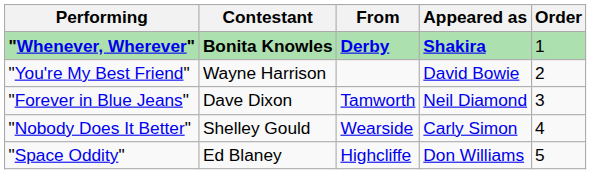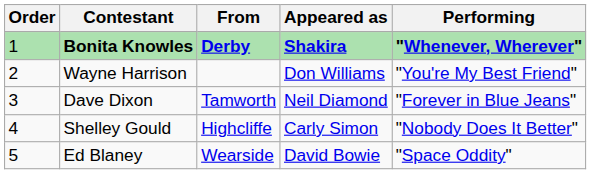columns swapped: Order <-> Performing
Wayne Harrison | Appeared as: David Bowie -> Don Williams
Shelley Gould | From: Wearside -> Highcliffe
Ed Blaney | From: Highcliffe -> Wearside
Ed Blaney | Appeared as: Don Williams -> David Bowie
